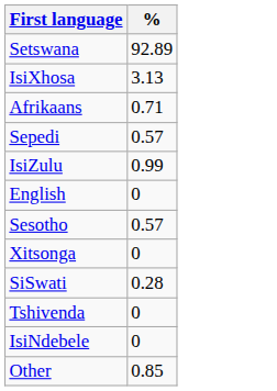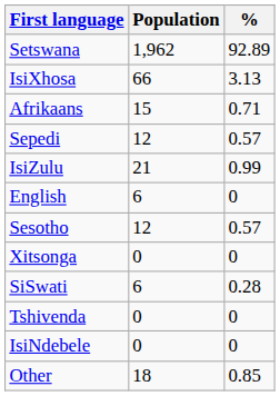+ column: Population | 1,962 | 66 | 15 | 12 | 21 | 6 | 12 | 0 | 6 | 0 | 0 | 18
